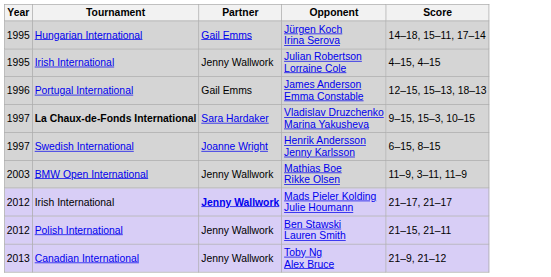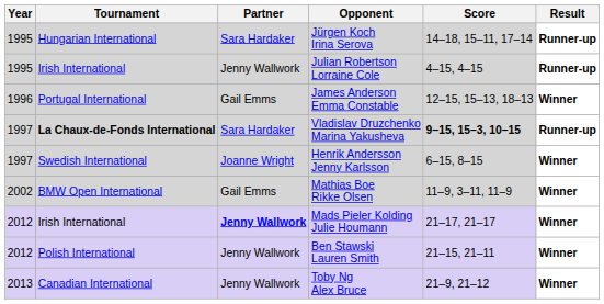+ column: Result | Runner-up | Runner-up | Winner | Runner-up | Winner | Winner | Winner | Winner | Winner
Jürgen Koch Irina Serova | Partner: Gail Emms -> Sara Hardaker
Vladislav Druzchenko Marina Yakusheva | Score: normal -> bold
Mathias Boe Rikke Olsen | Year: 2003 -> 2002
Mathias Boe Rikke Olsen | Partner: Jenny Wallwork -> Gail Emms
